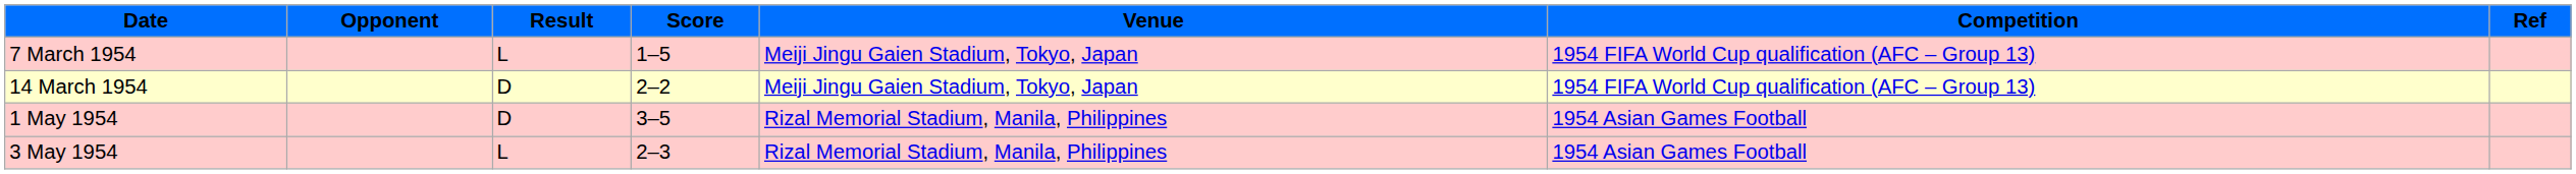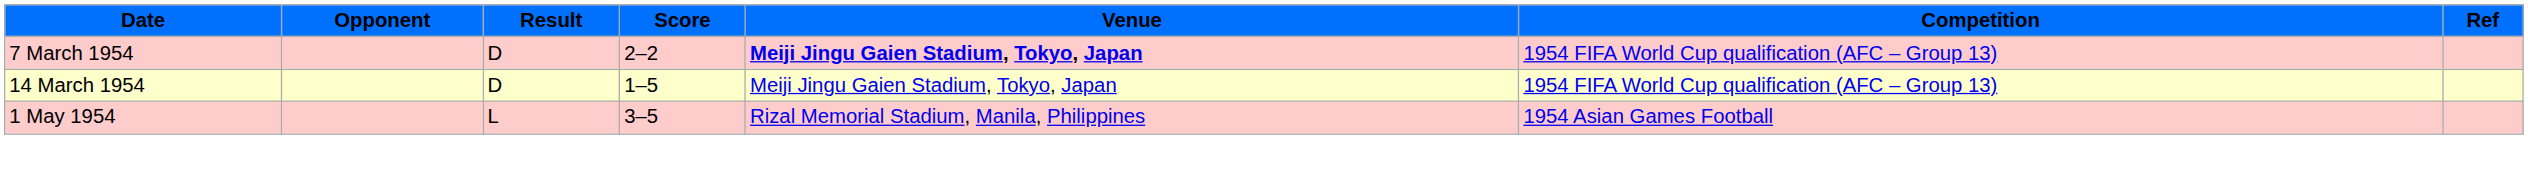7 March 1954 | Result: L -> D
7 March 1954 | Score: 1–5 -> 2–2
7 March 1954 | Venue: normal -> bold
14 March 1954 | Score: 2–2 -> 1–5
1 May 1954 | Result: D -> L
- row: 3 May 1954 | L | 2–3 | Rizal Memorial Stadium, Manila, Philippines | 1954 Asian Games Football
